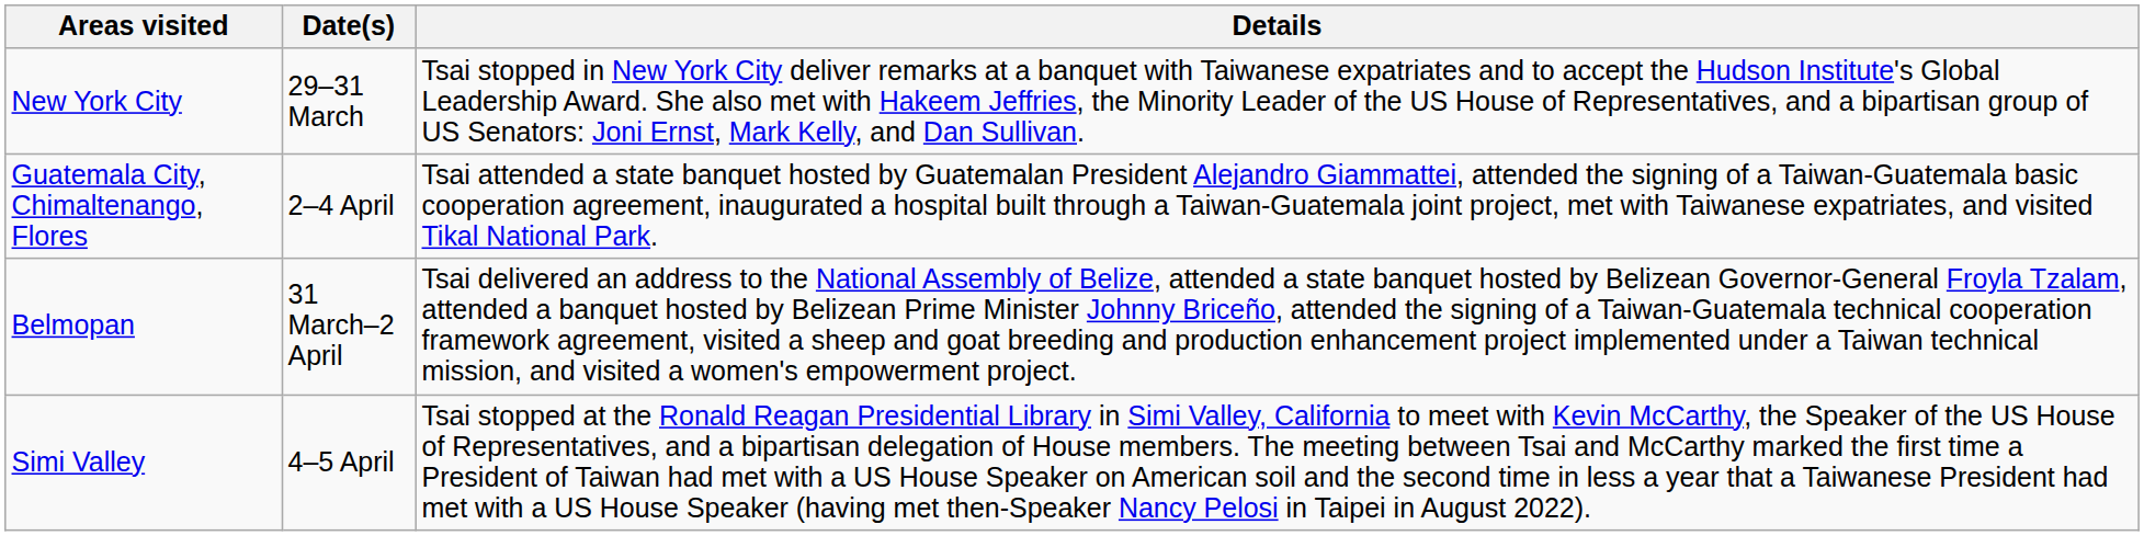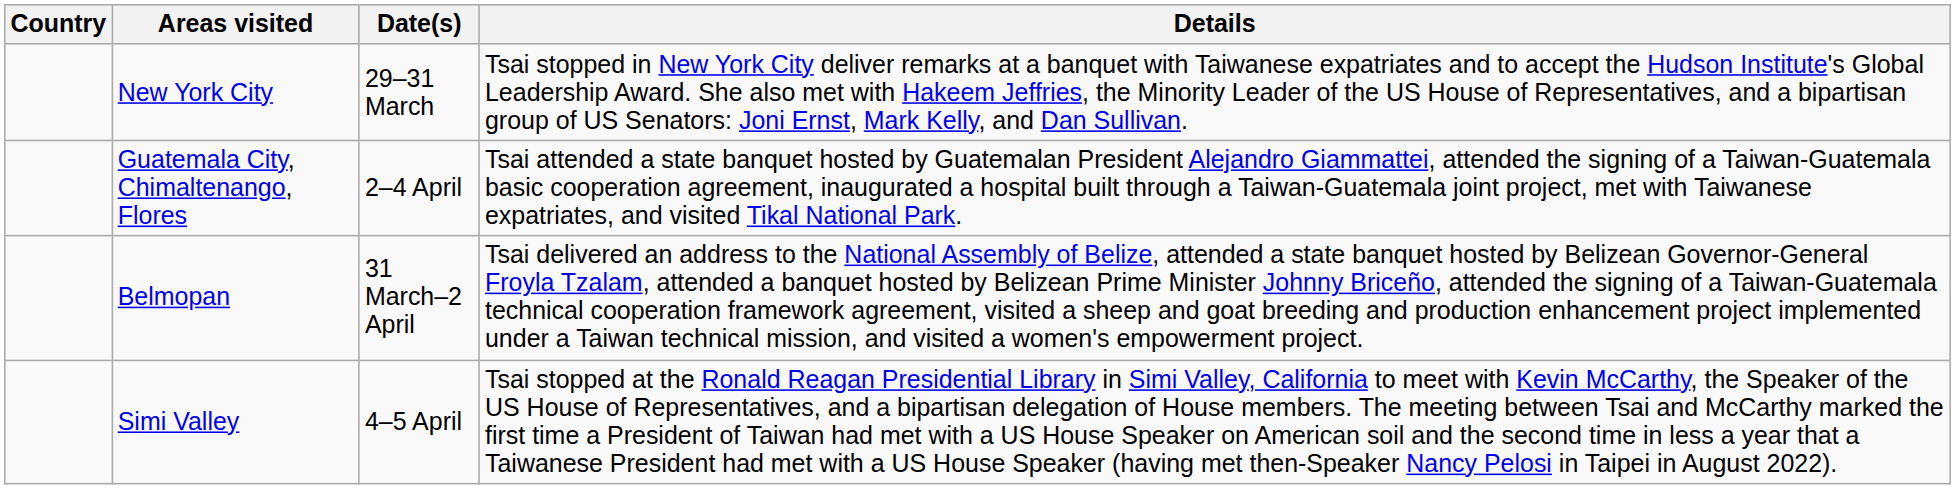+ column: Country
